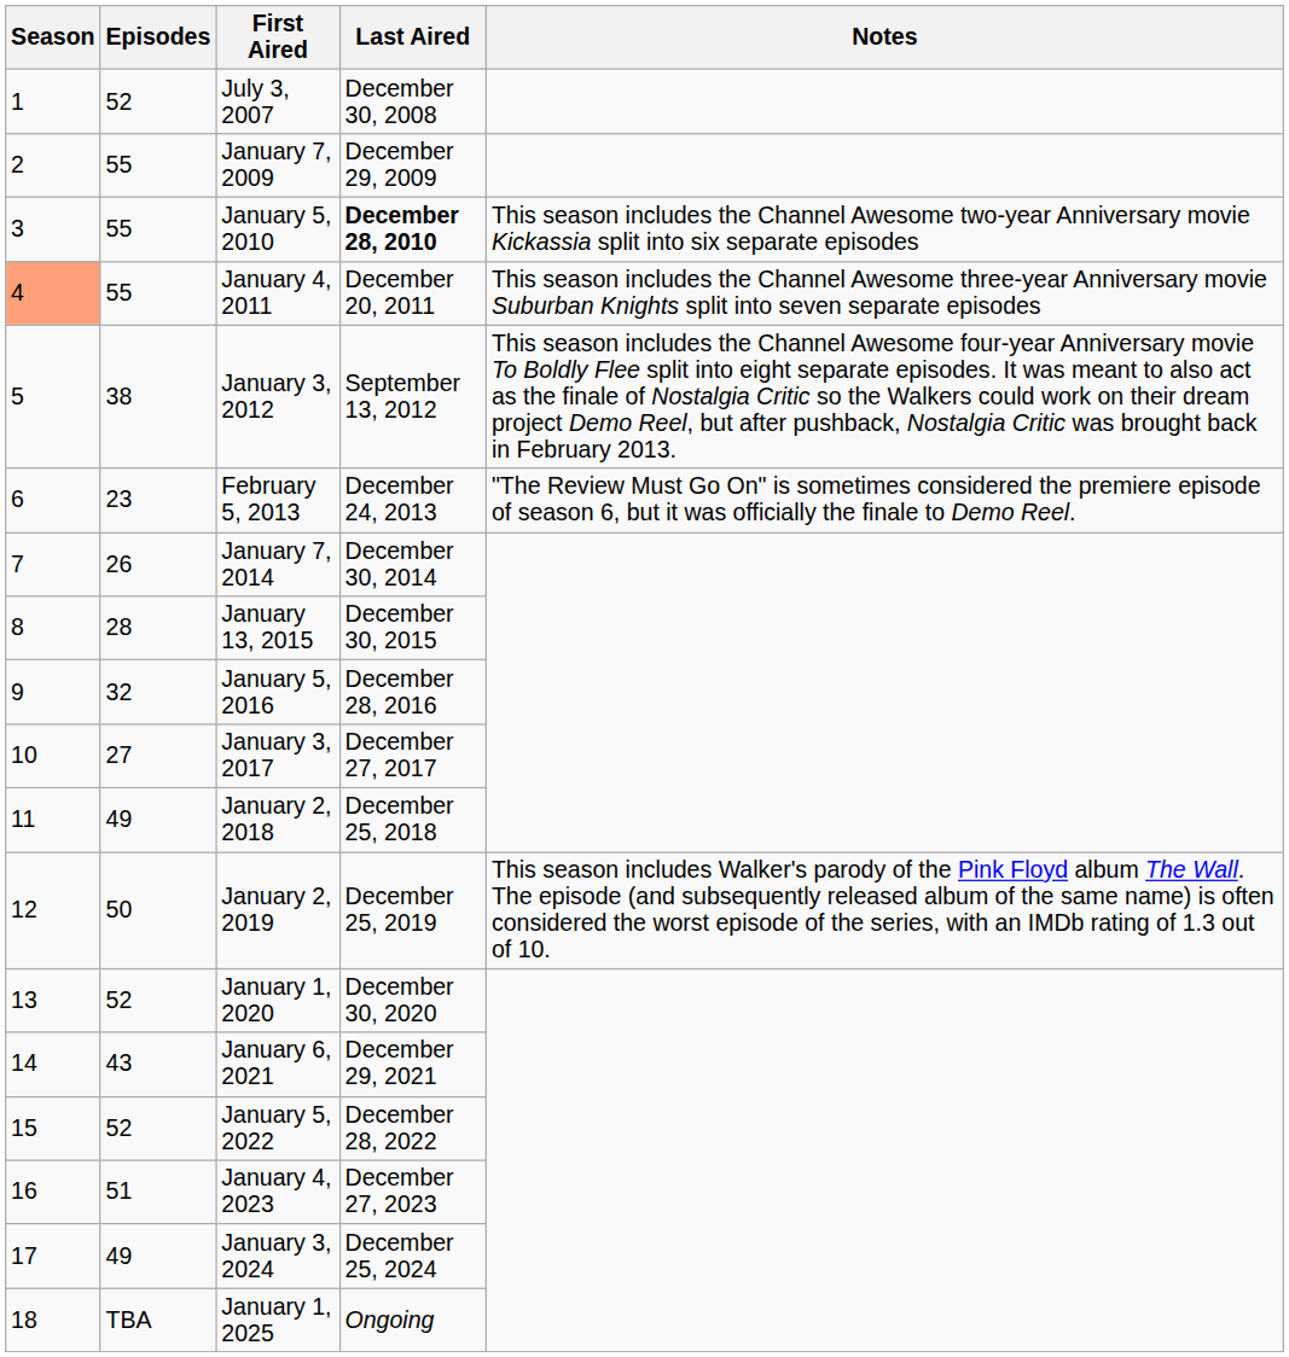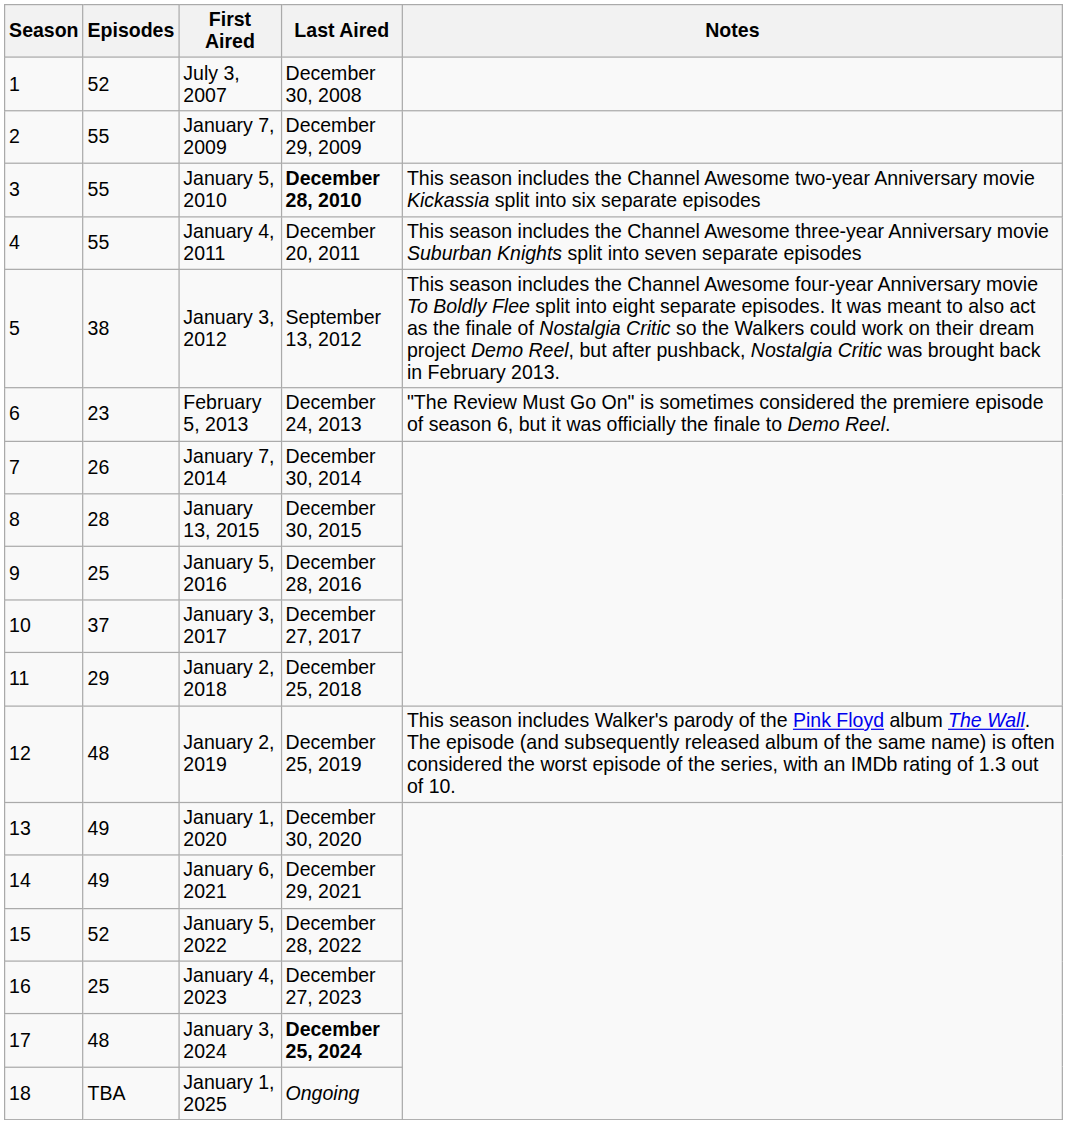January 4, 2011 | Season: lightsalmon background -> no background
January 5, 2016 | Episodes: 32 -> 25
January 3, 2017 | Episodes: 27 -> 37
January 2, 2018 | Episodes: 49 -> 29
January 2, 2019 | Episodes: 50 -> 48
January 1, 2020 | Episodes: 52 -> 49
January 6, 2021 | Episodes: 43 -> 49
January 4, 2023 | Episodes: 51 -> 25
January 3, 2024 | Episodes: 49 -> 48
January 3, 2024 | Last Aired: normal -> bold
